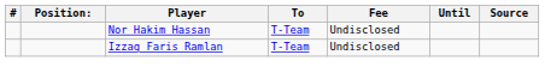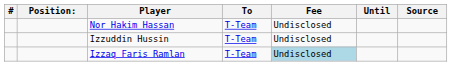+ row: Izzuddin Hussin | T-Team | Undisclosed
Izzaq Faris Ramlan | Fee: no background -> lightblue background
